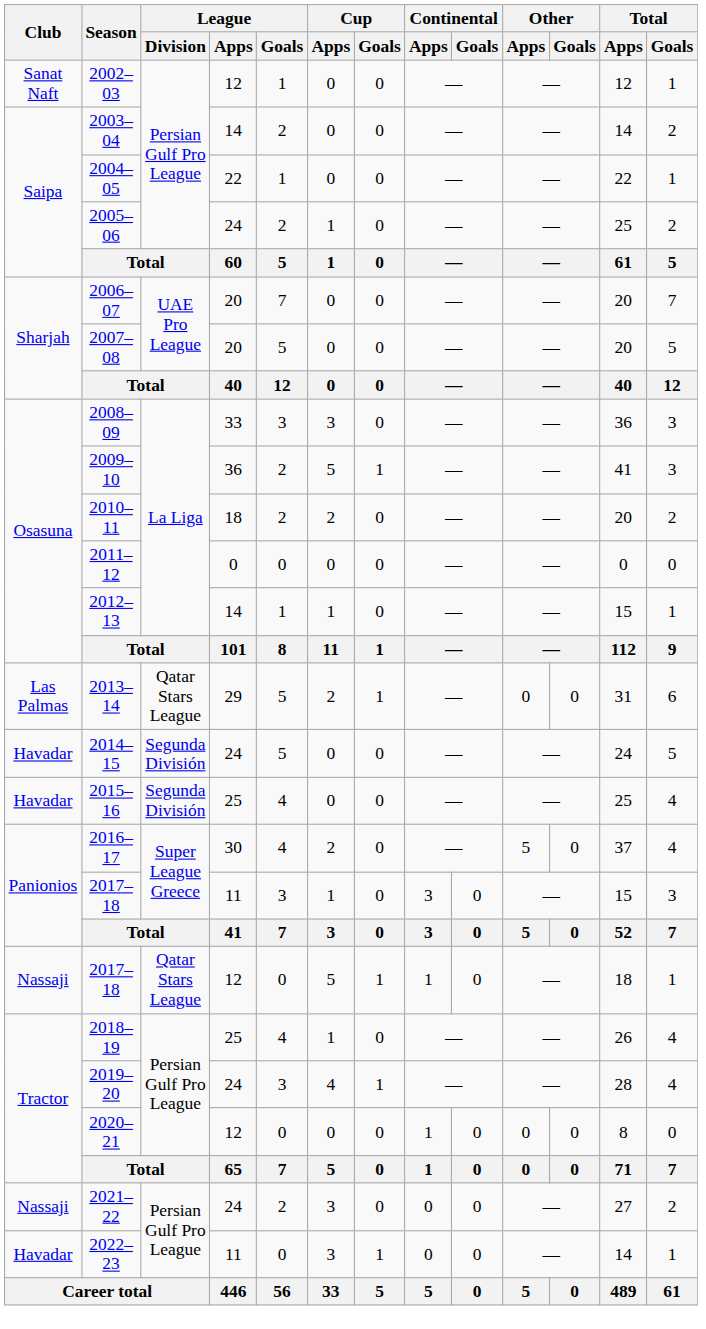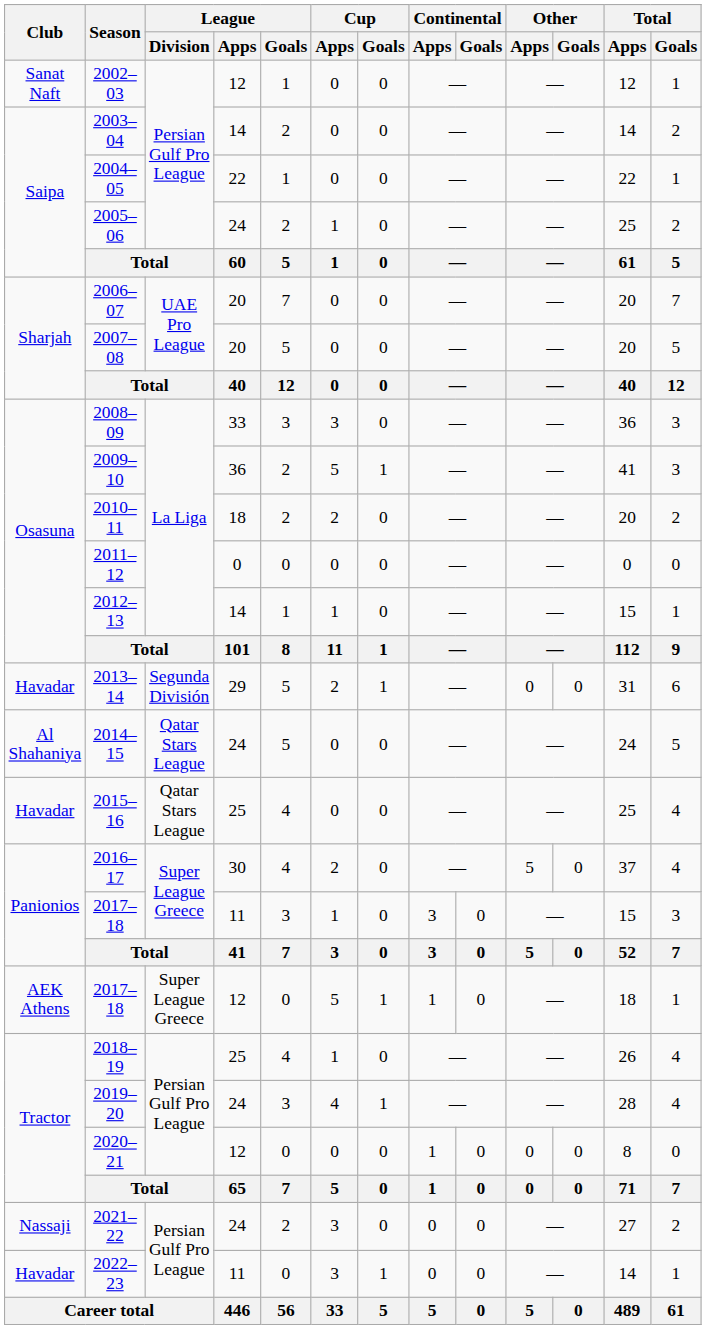2013–14 | Club: Las Palmas -> Havadar
2013–14 | League / Division: Qatar Stars League -> Segunda División
2014–15 | Club: Havadar -> Al Shahaniya
2014–15 | League / Division: Segunda División -> Qatar Stars League
2015–16 | League / Division: Segunda División -> Qatar Stars League
2017–18 / 12 | Club: Nassaji -> AEK Athens
2017–18 / 12 | League / Division: Qatar Stars League -> Super League Greece
